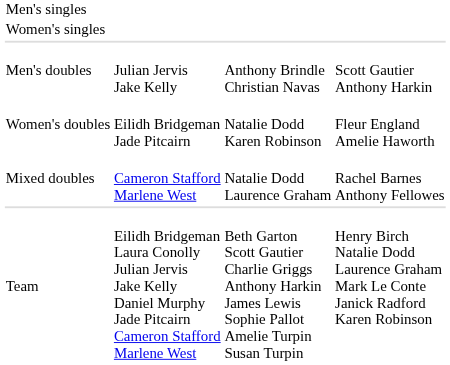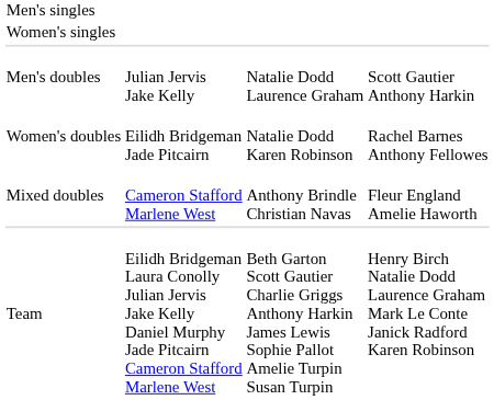Men's doubles | column 3: Anthony Brindle Christian Navas -> Natalie Dodd Laurence Graham
Women's doubles | column 4: Fleur England Amelie Haworth -> Rachel Barnes Anthony Fellowes
Mixed doubles | column 3: Natalie Dodd Laurence Graham -> Anthony Brindle Christian Navas
Mixed doubles | column 4: Rachel Barnes Anthony Fellowes -> Fleur England Amelie Haworth
